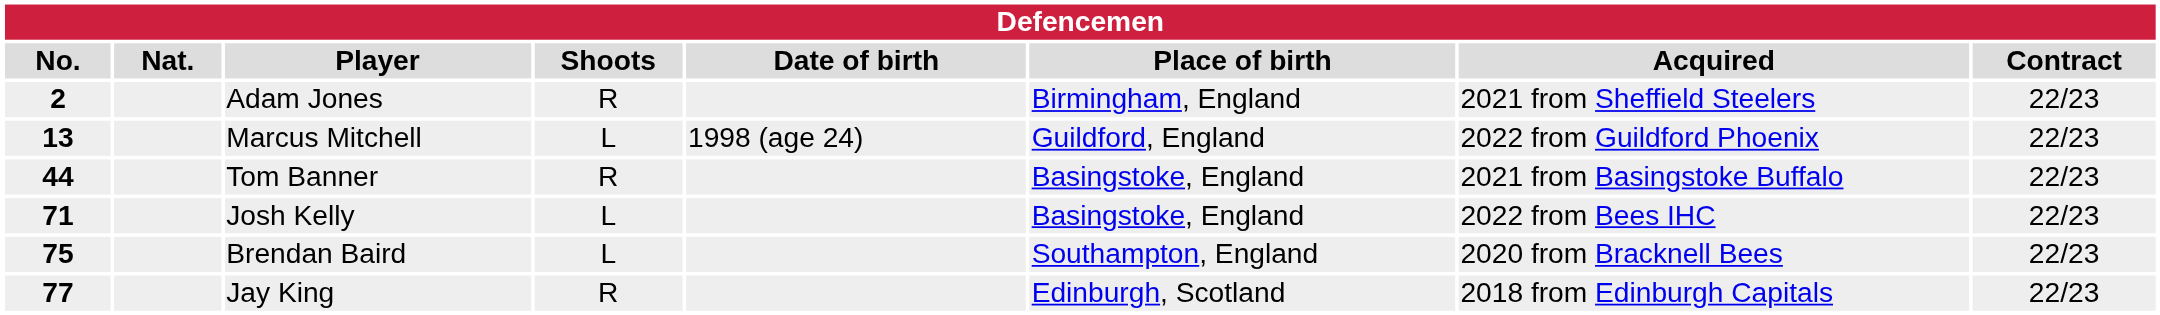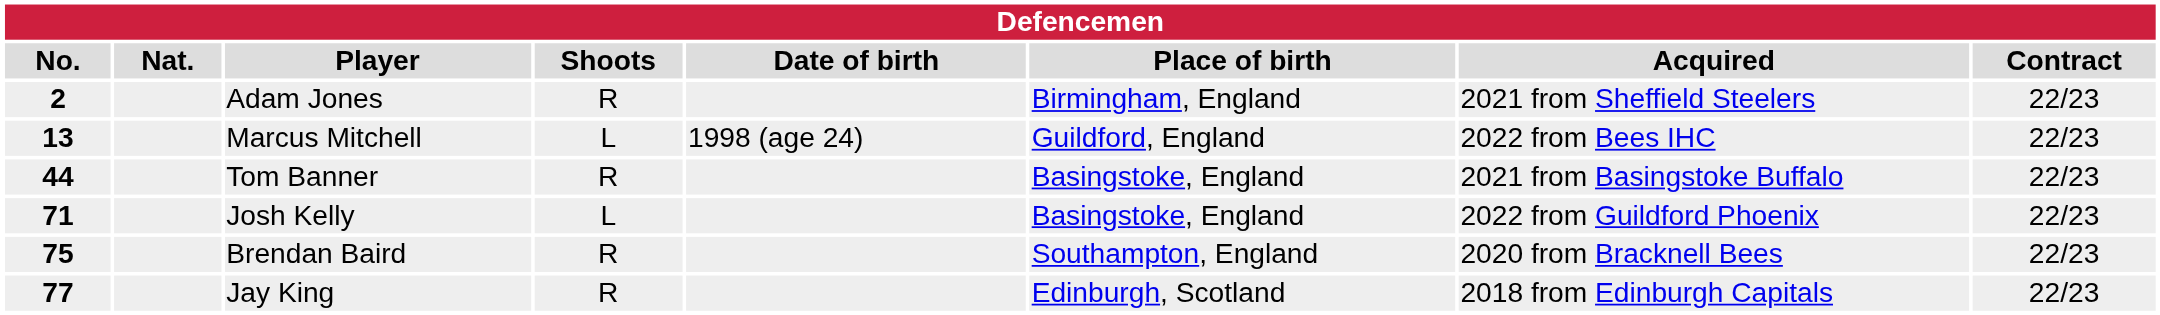Marcus Mitchell | Acquired: 2022 from Guildford Phoenix -> 2022 from Bees IHC
Josh Kelly | Acquired: 2022 from Bees IHC -> 2022 from Guildford Phoenix
Brendan Baird | Shoots: L -> R
